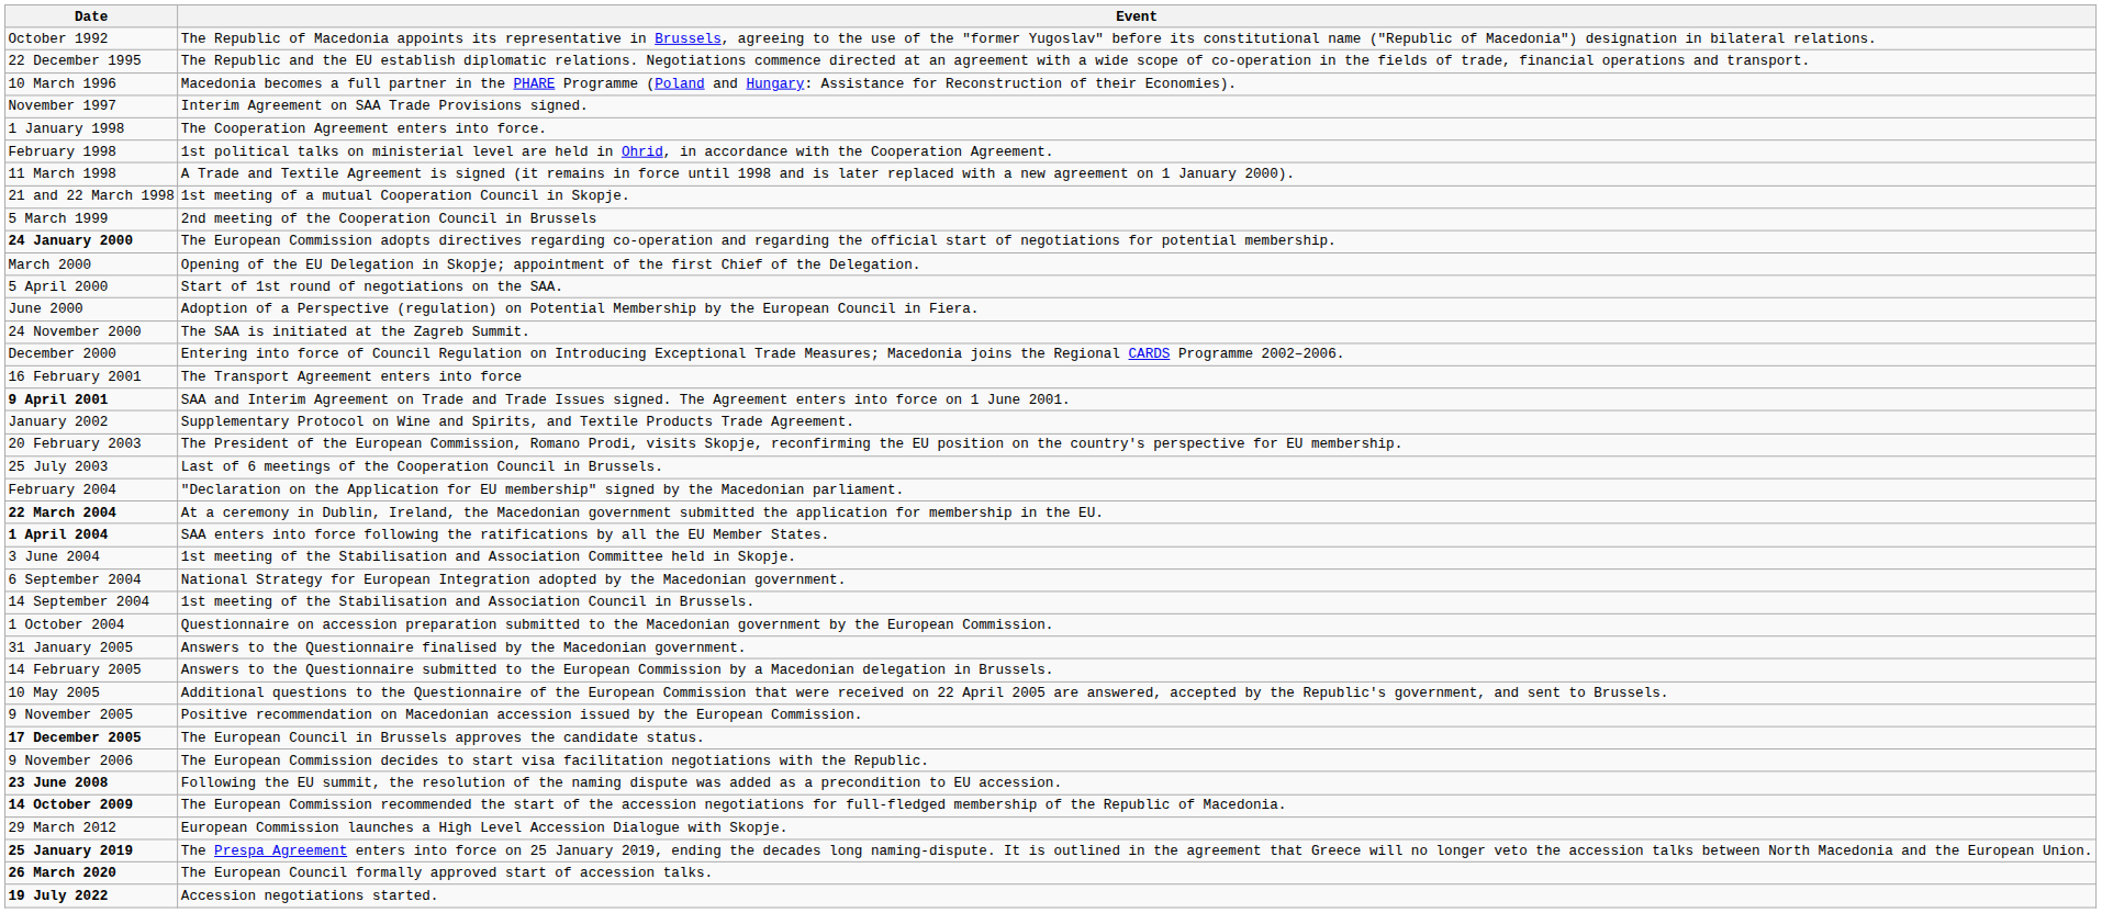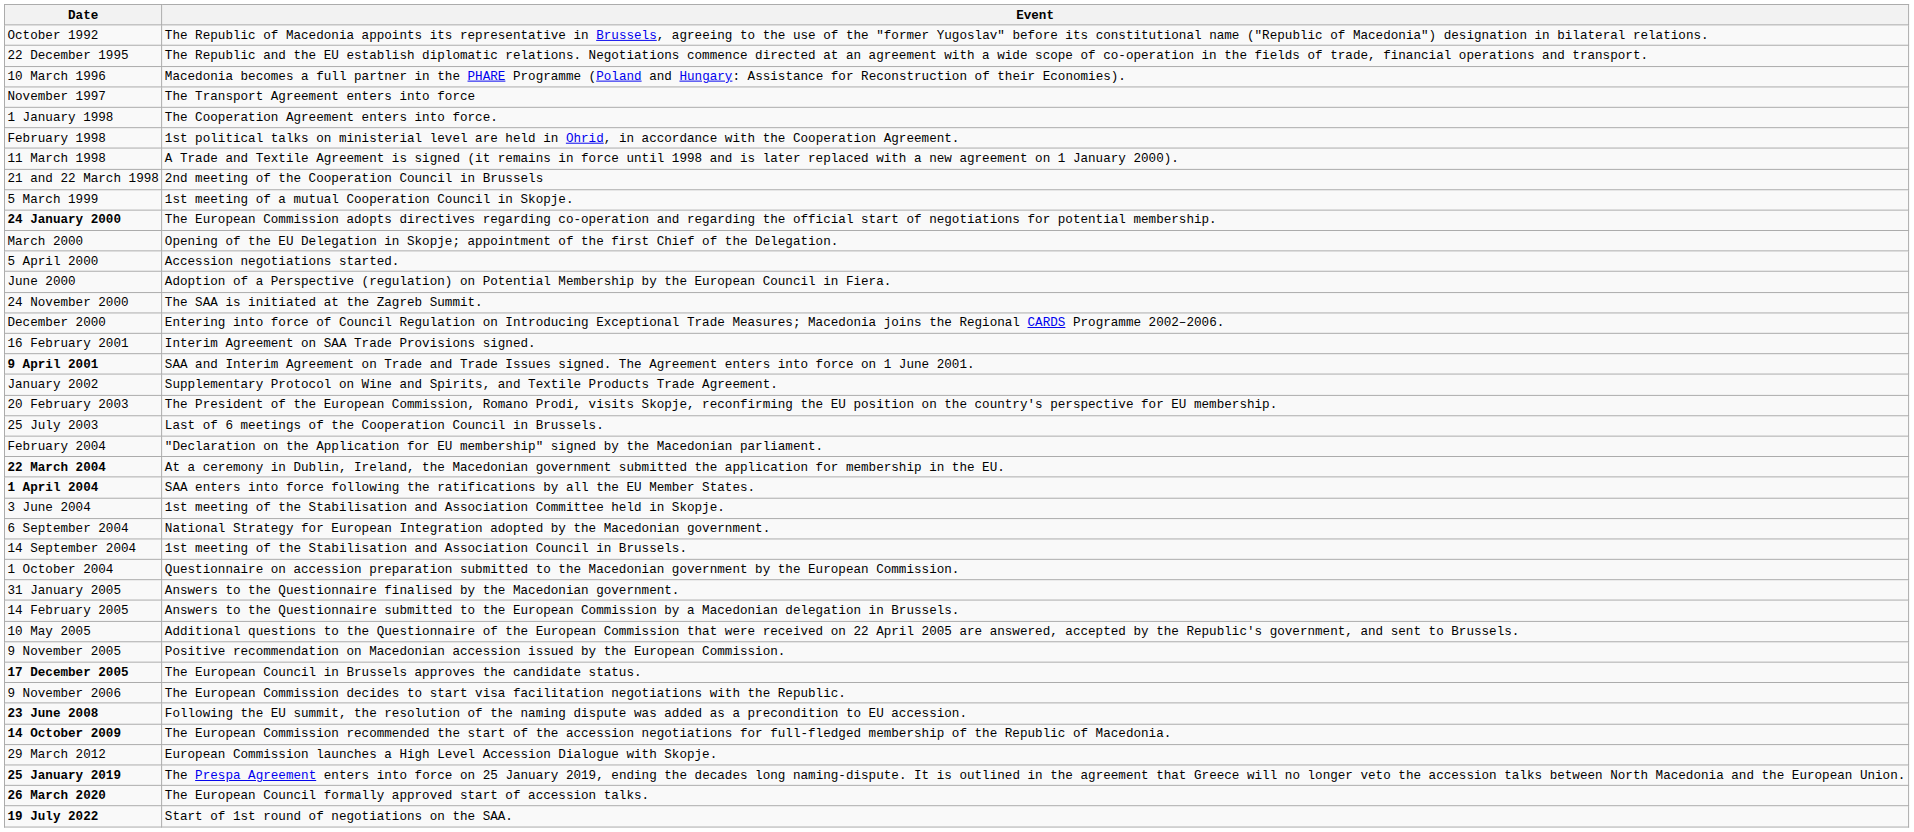November 1997 | Event: Interim Agreement on SAA Trade Provisions signed. -> The Transport Agreement enters into force
21 and 22 March 1998 | Event: 1st meeting of a mutual Cooperation Council in Skopje. -> 2nd meeting of the Cooperation Council in Brussels
5 March 1999 | Event: 2nd meeting of the Cooperation Council in Brussels -> 1st meeting of a mutual Cooperation Council in Skopje.
5 April 2000 | Event: Start of 1st round of negotiations on the SAA. -> Accession negotiations started.
16 February 2001 | Event: The Transport Agreement enters into force -> Interim Agreement on SAA Trade Provisions signed.
19 July 2022 | Event: Accession negotiations started. -> Start of 1st round of negotiations on the SAA.
